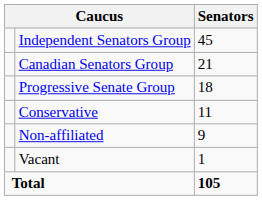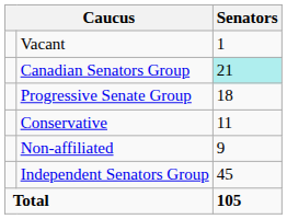rows swapped: Independent Senators Group <-> Vacant
Canadian Senators Group | Senators: no background -> paleturquoise background
